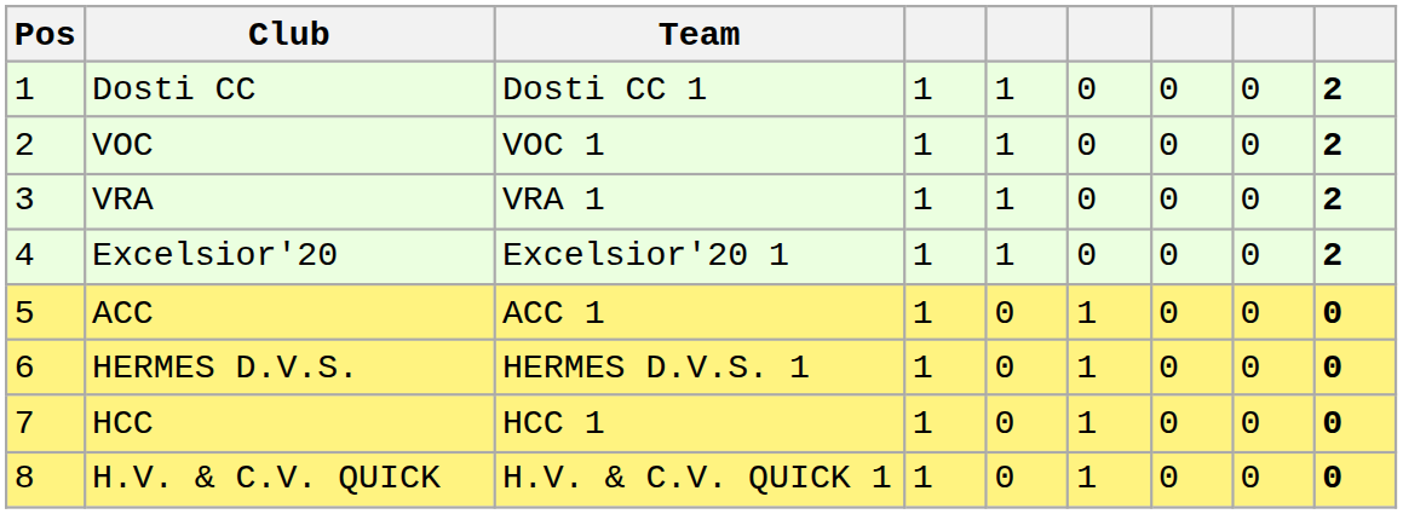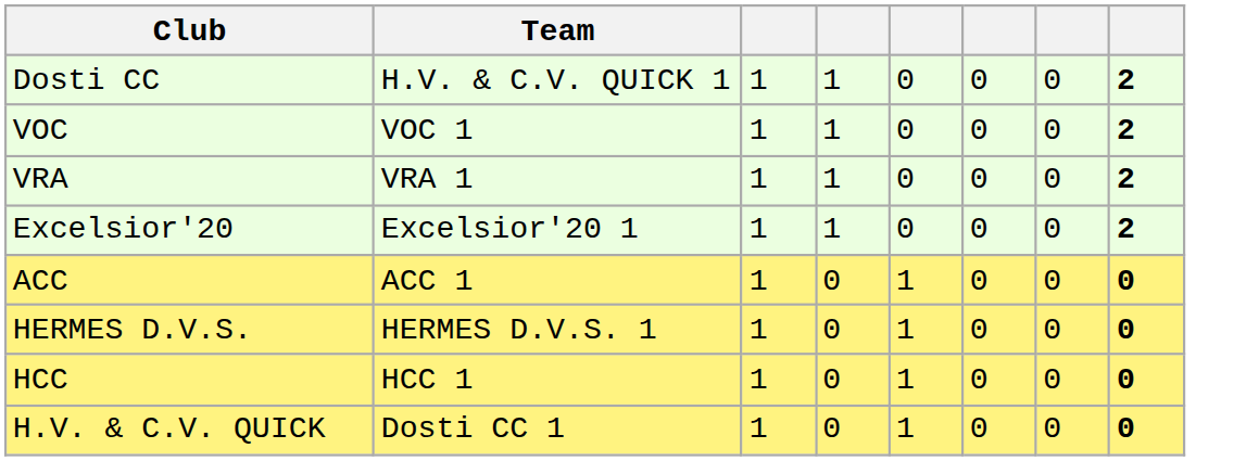- column: Pos | 1 | 2 | 3 | 4 | 5 | 6 | 7 | 8
Dosti CC | Team: Dosti CC 1 -> H.V. & C.V. QUICK 1
H.V. & C.V. QUICK | Team: H.V. & C.V. QUICK 1 -> Dosti CC 1
